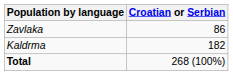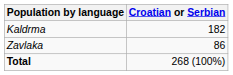rows swapped: Kaldrma <-> Zavlaka
